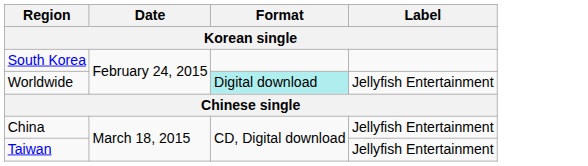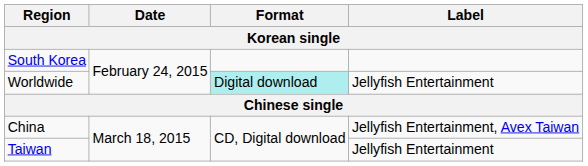China | Label: Jellyfish Entertainment -> Jellyfish Entertainment, Avex Taiwan
